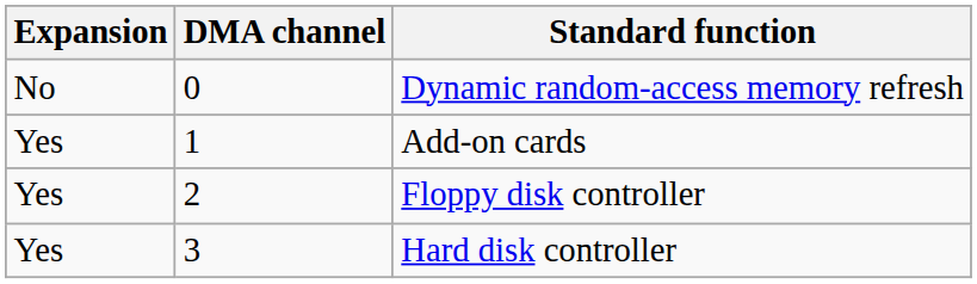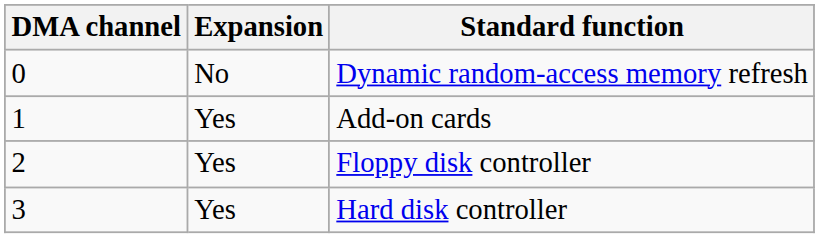columns swapped: DMA channel <-> Expansion
